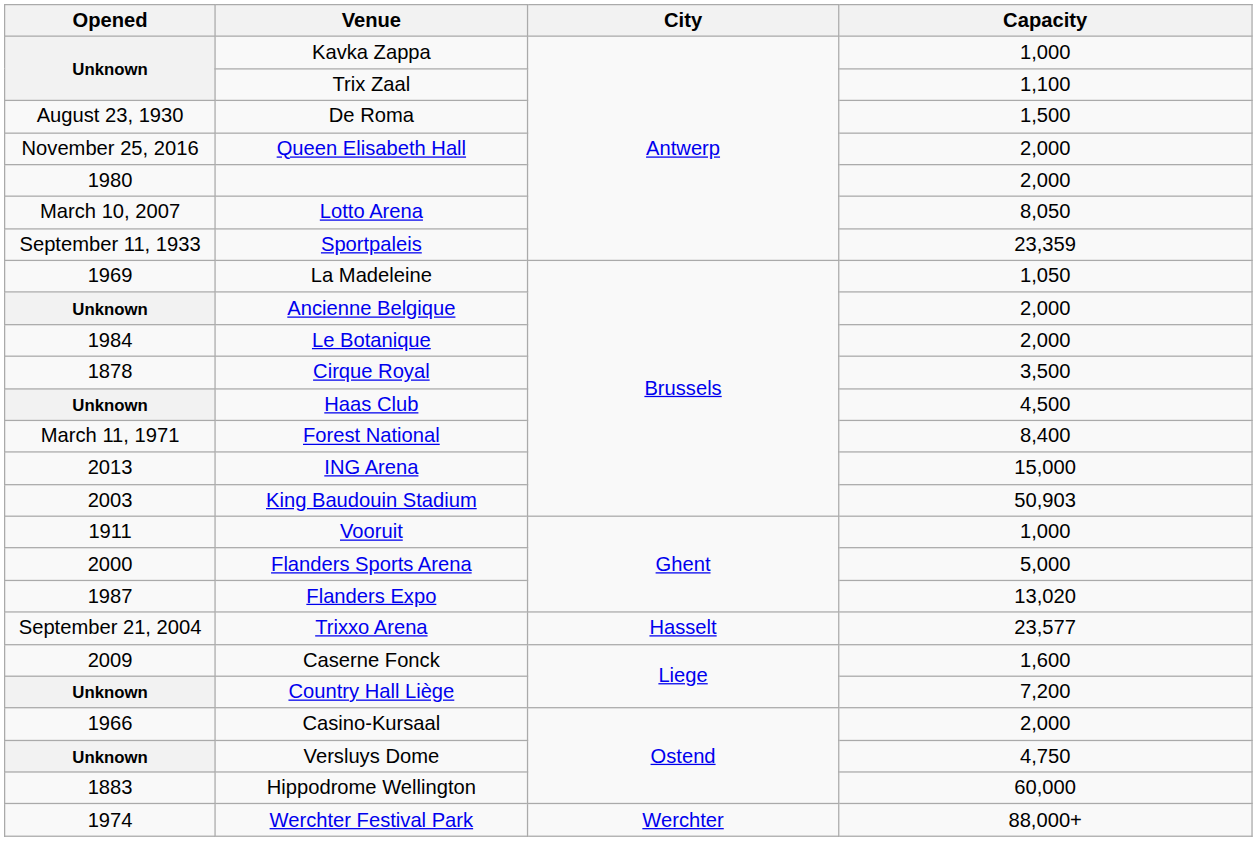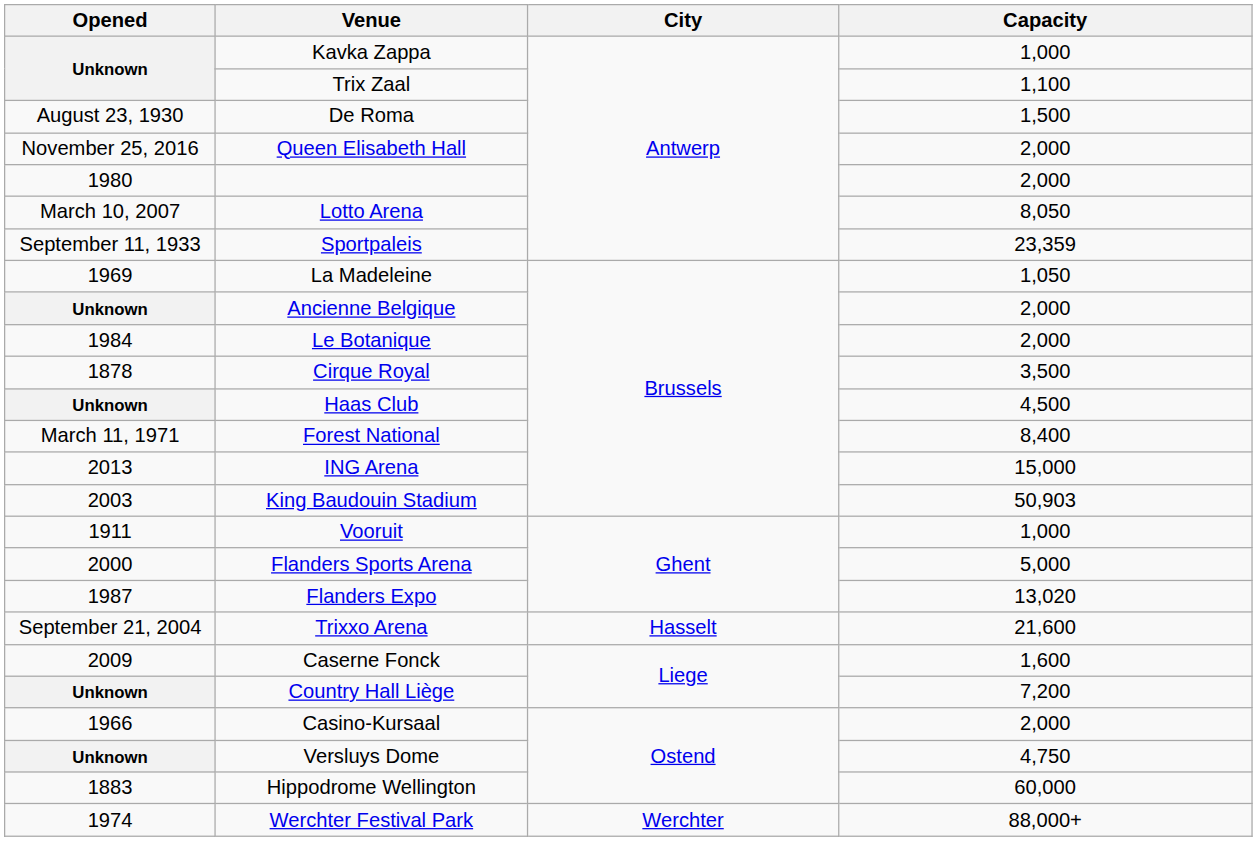Trixxo Arena | Capacity: 23,577 -> 21,600
